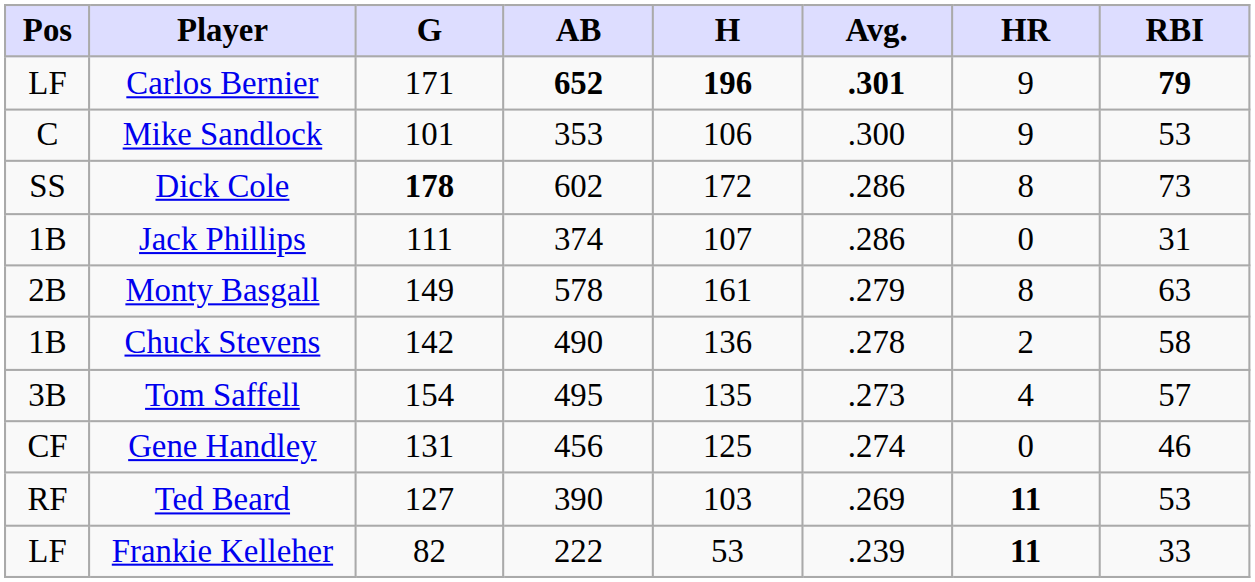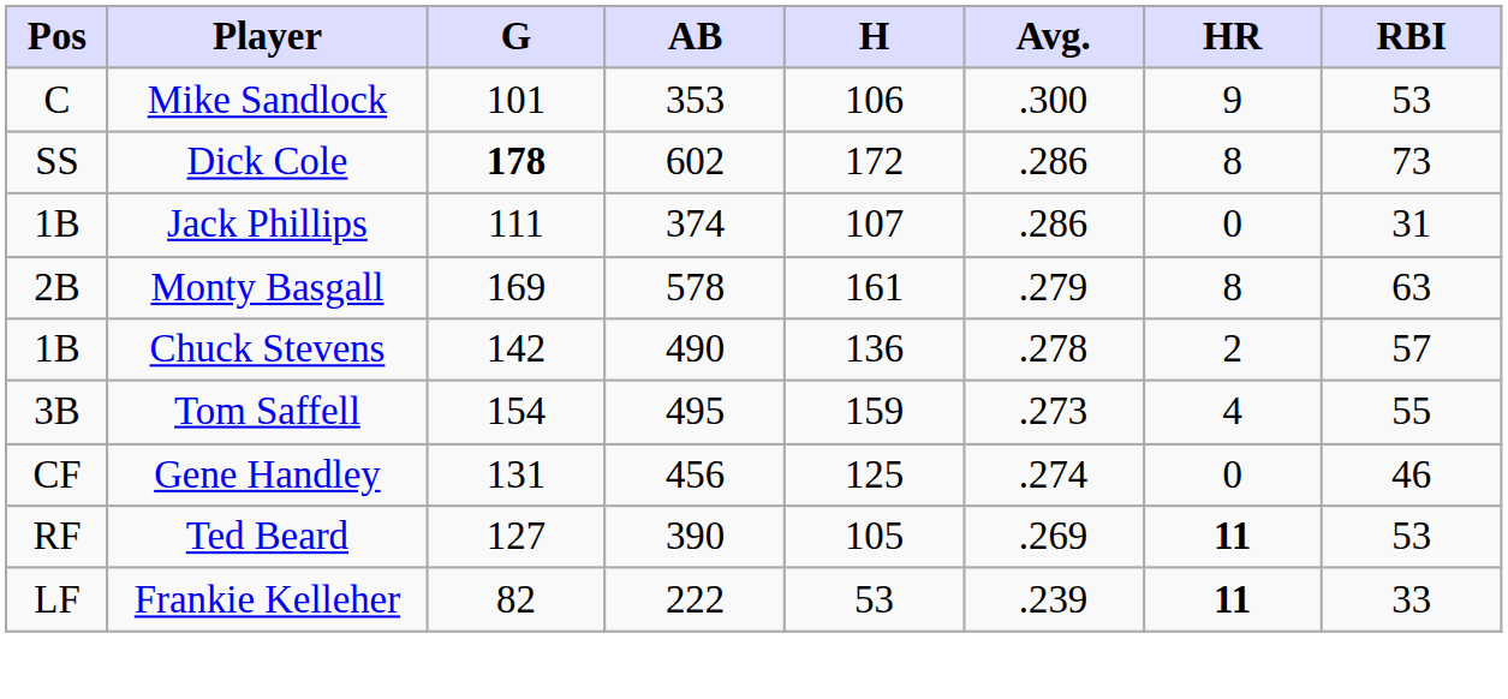- row: LF | Carlos Bernier | 171 | 652 | 196 | .301 | 9 | 79
Monty Basgall | G: 149 -> 169
Chuck Stevens | RBI: 58 -> 57
Tom Saffell | H: 135 -> 159
Tom Saffell | RBI: 57 -> 55
Ted Beard | H: 103 -> 105
